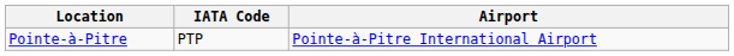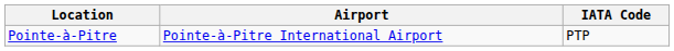columns swapped: Airport <-> IATA Code
